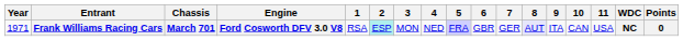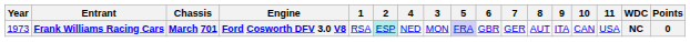columns swapped: 3 <-> 4
Frank Williams Racing Cars | Year: 1971 -> 1973
Frank Williams Racing Cars | 8: lavender background -> no background
